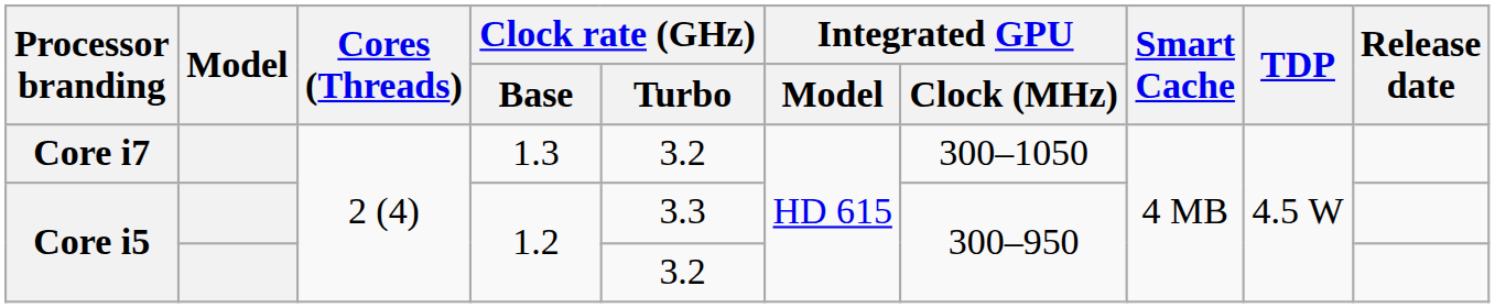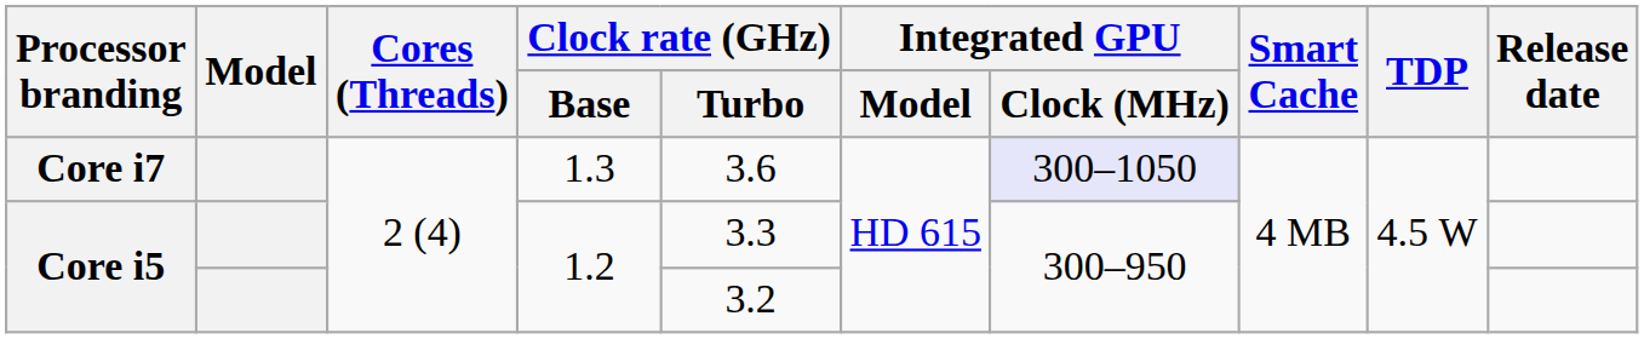Core i7 | Clock rate (GHz) / Turbo: 3.2 -> 3.6
Core i7 | Integrated GPU / Clock (MHz): no background -> lavender background
